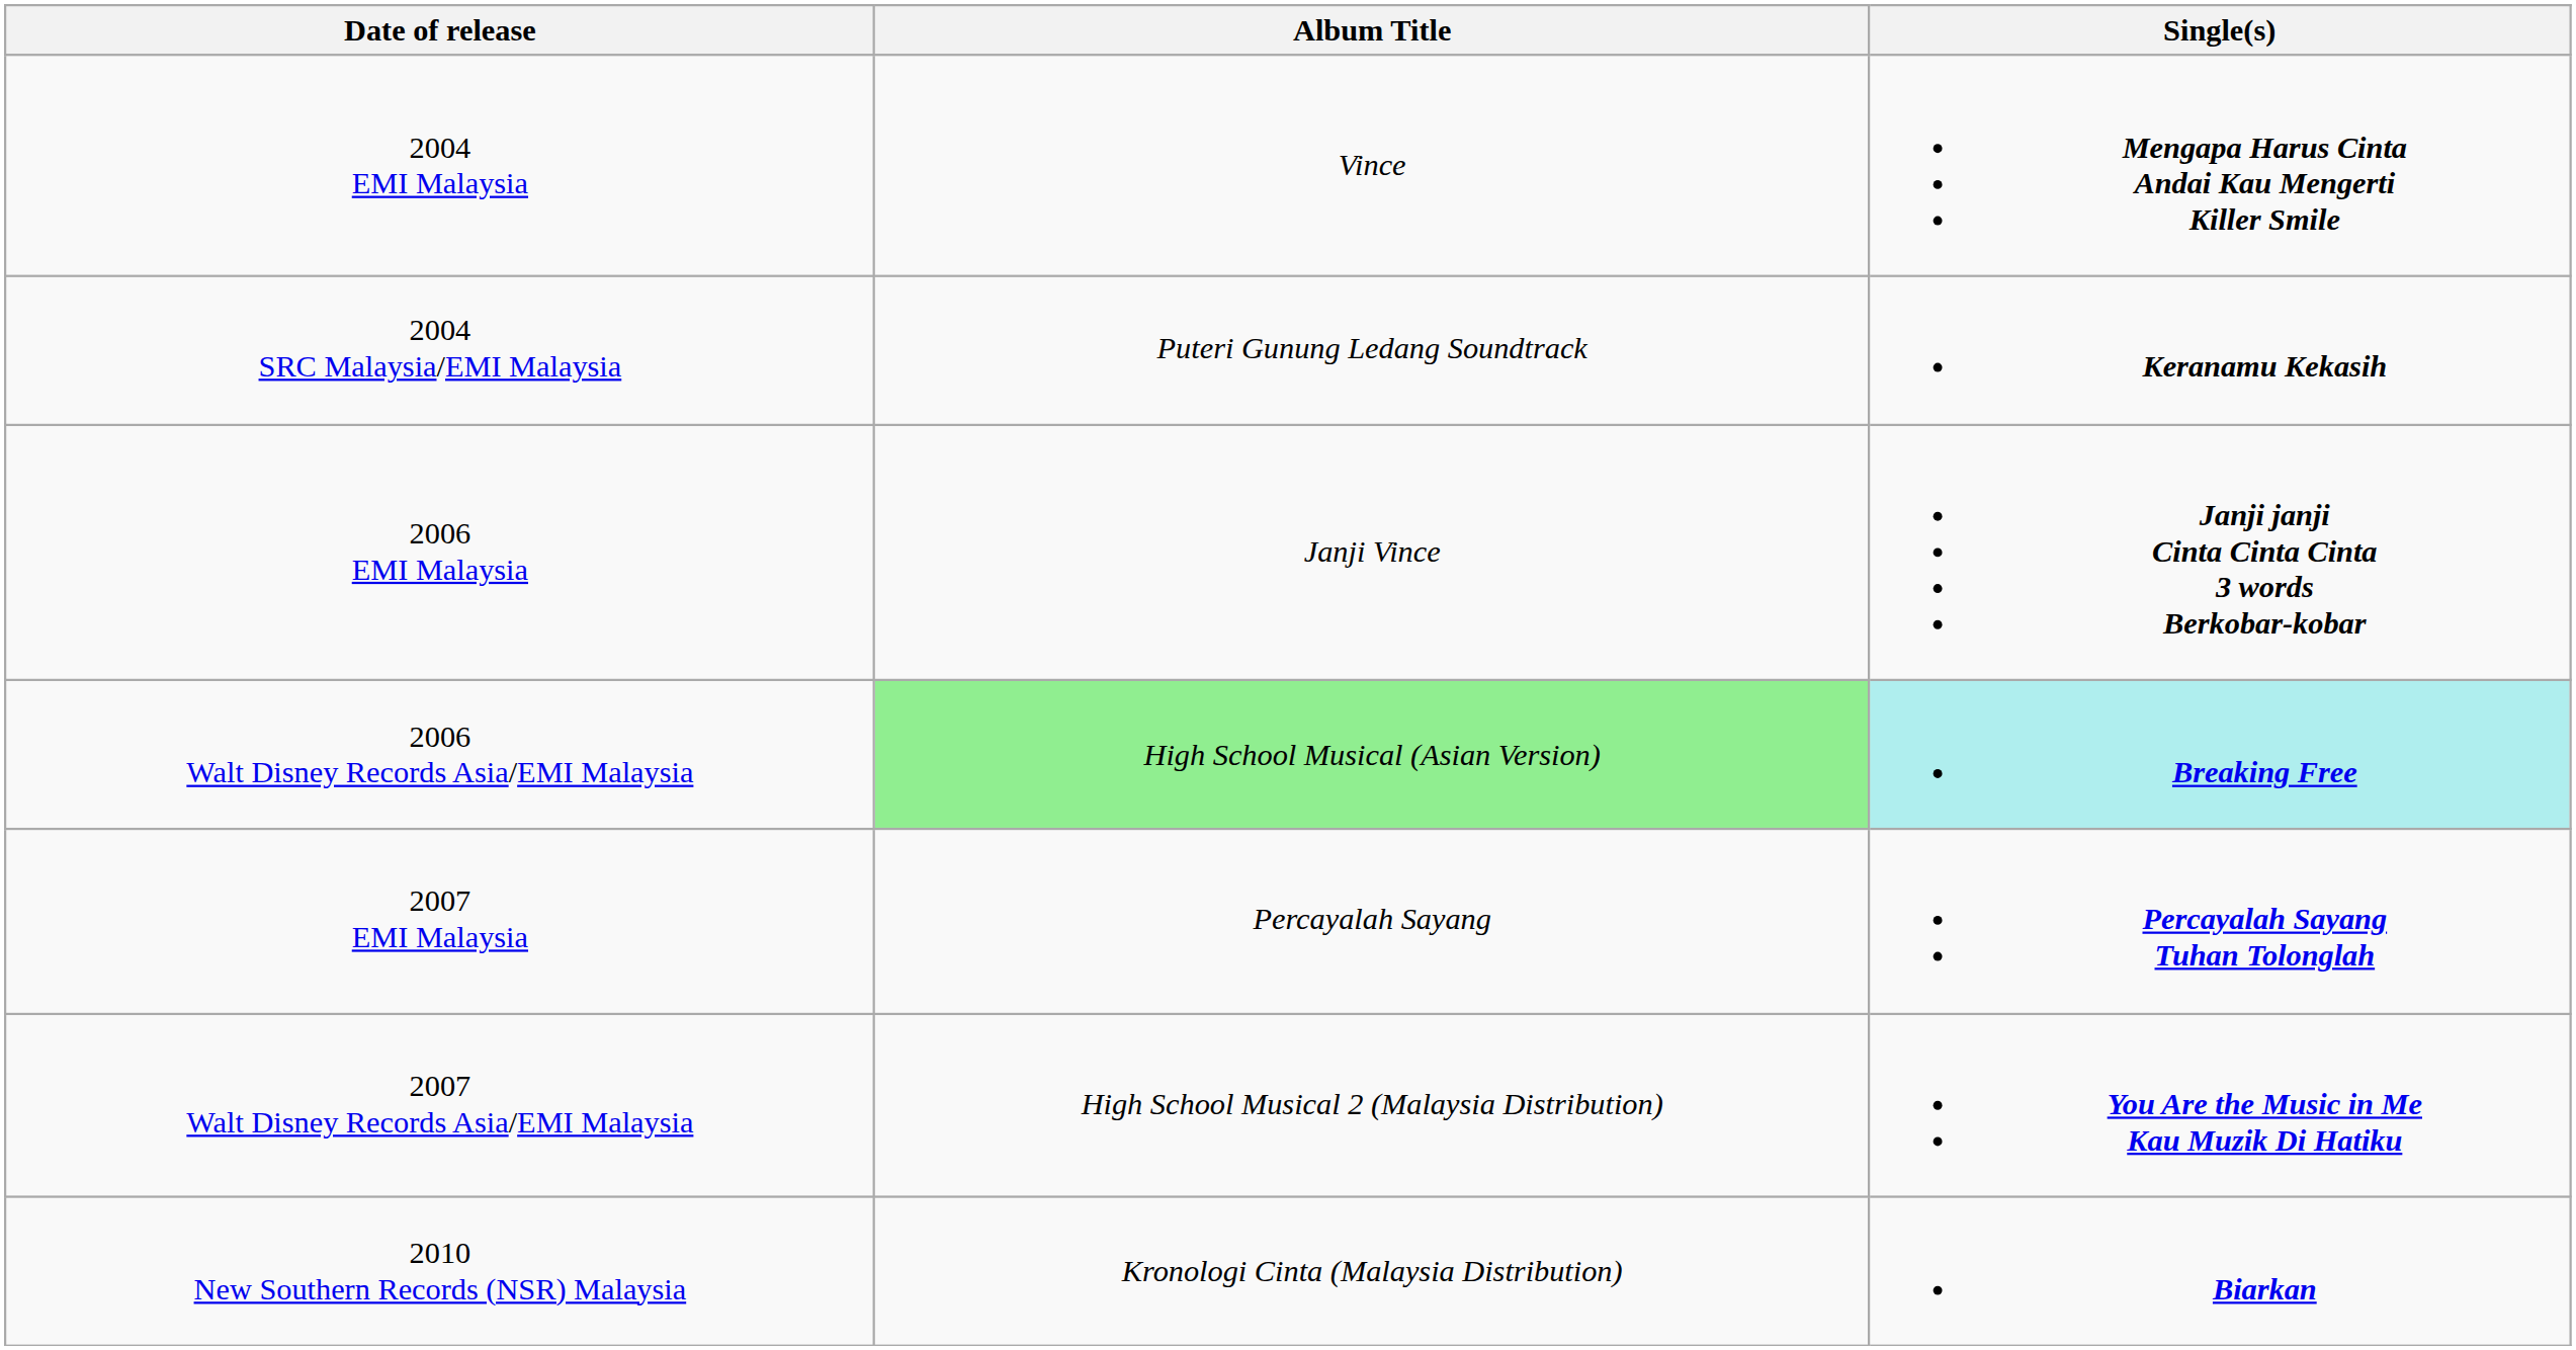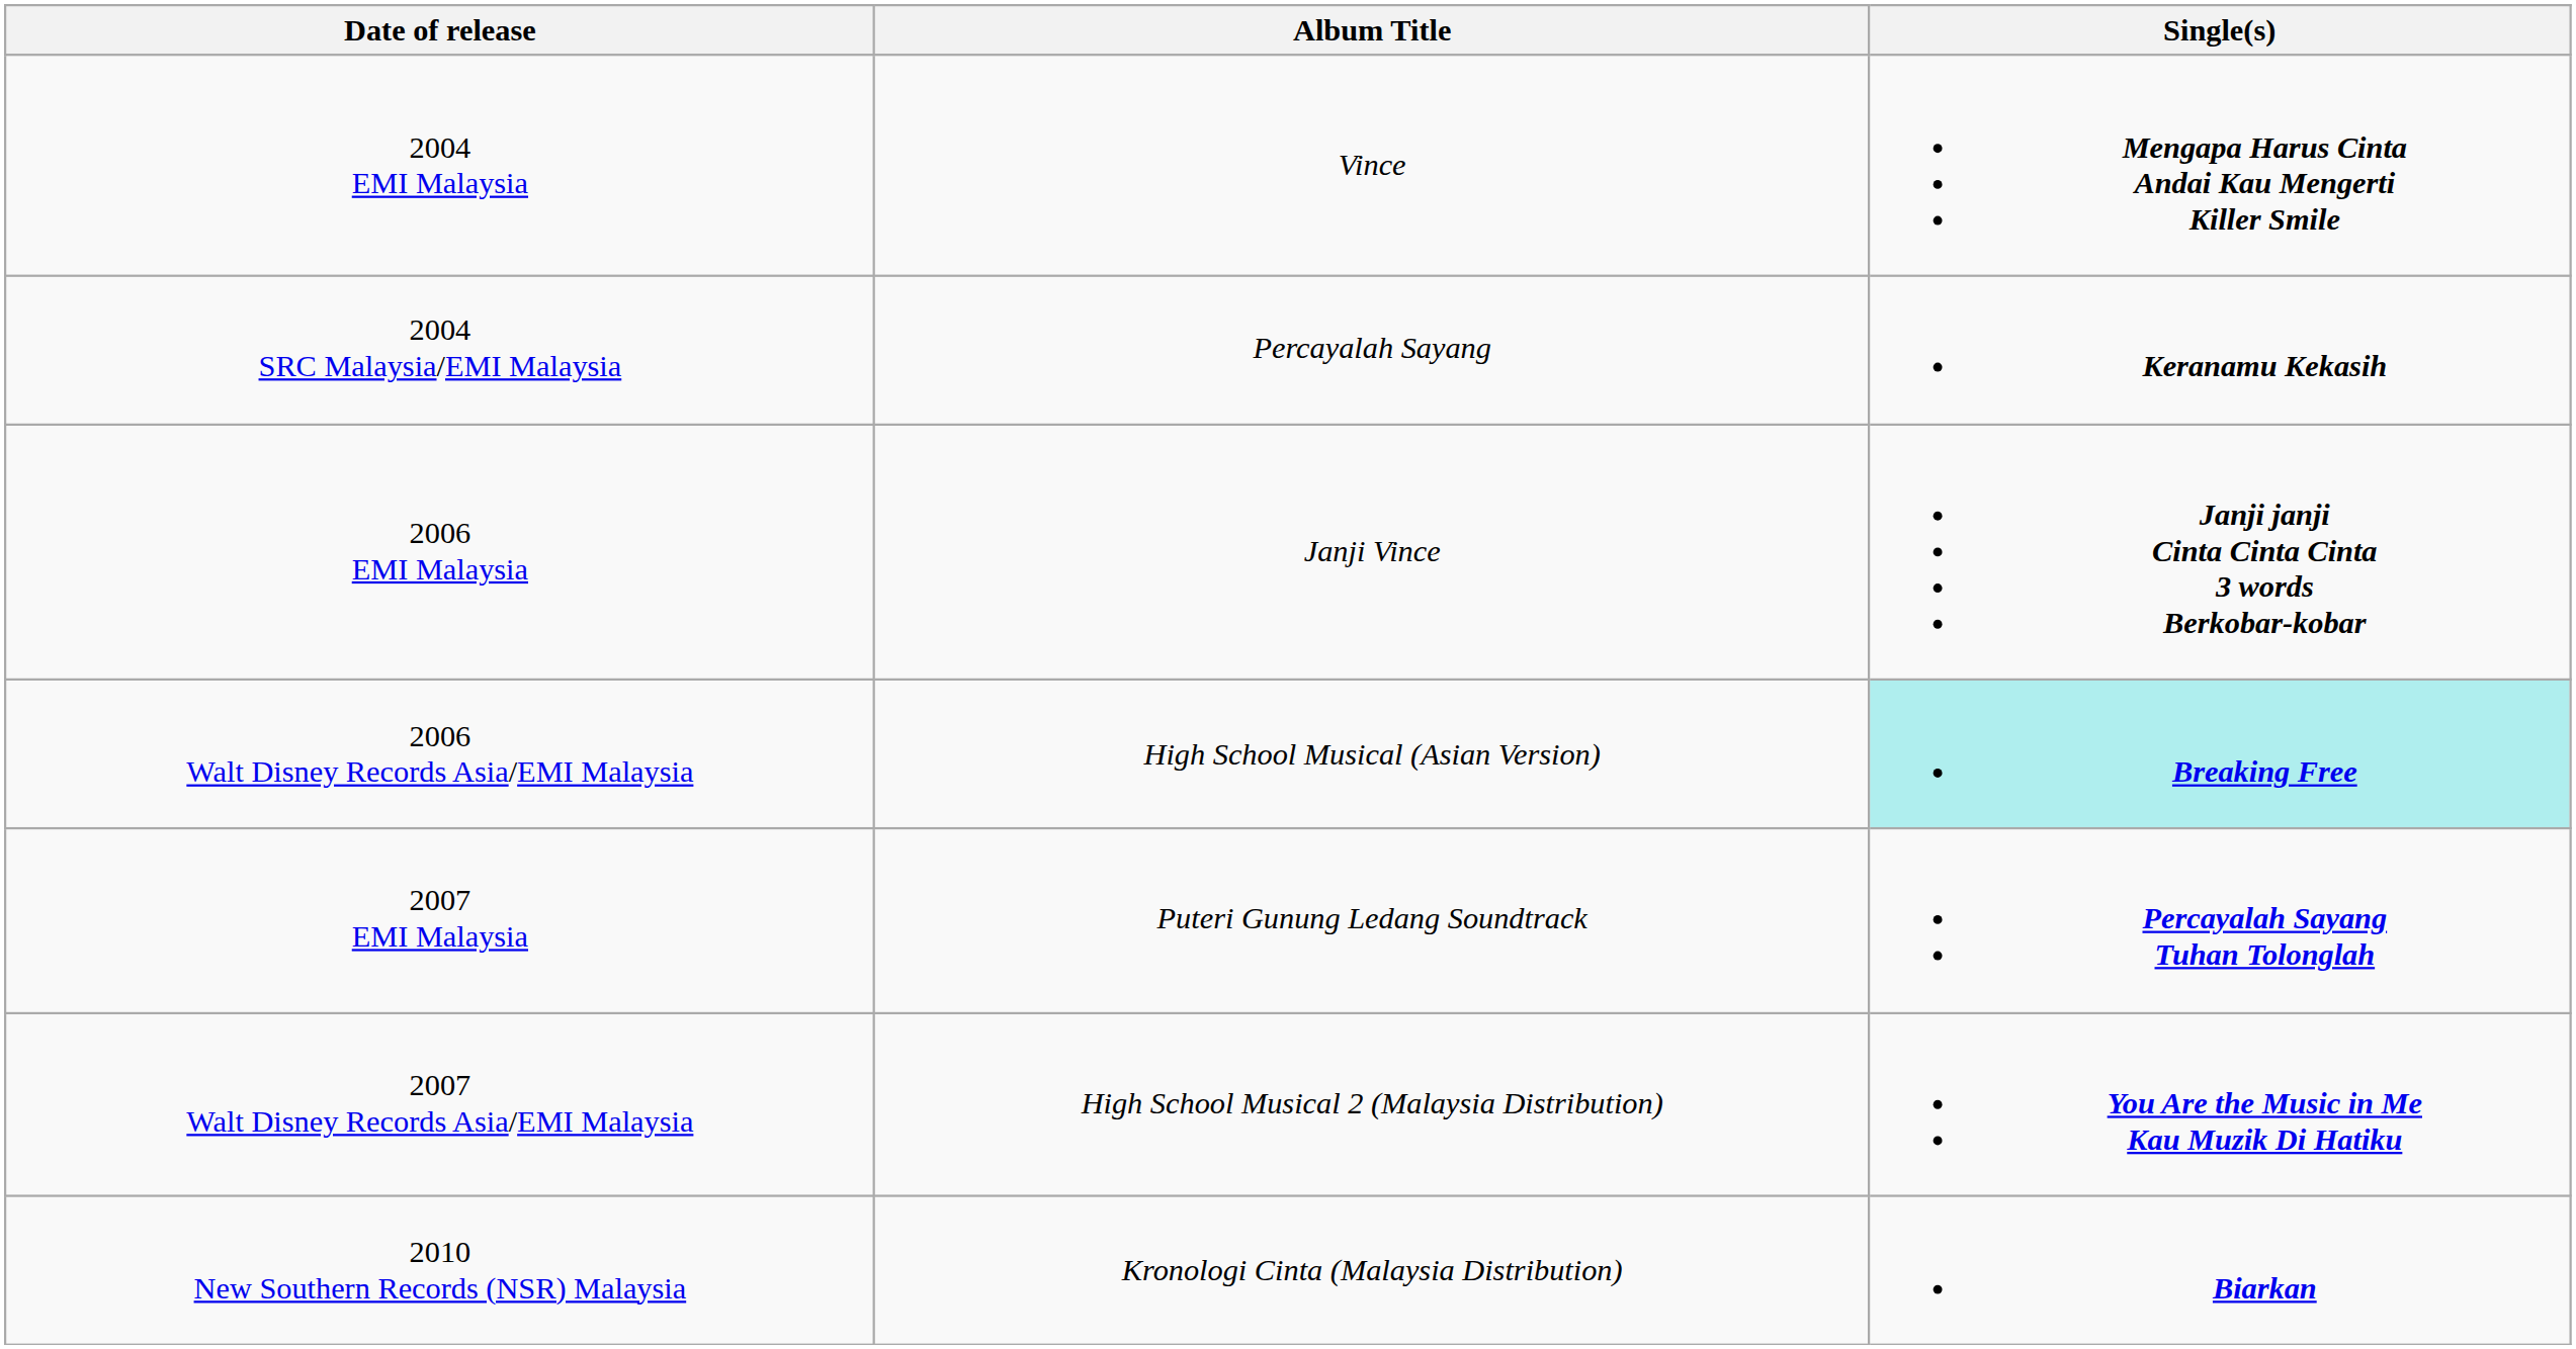2004 SRC Malaysia/EMI Malaysia | Album Title: Puteri Gunung Ledang Soundtrack -> Percayalah Sayang
2006 Walt Disney Records Asia/EMI Malaysia | Album Title: lightgreen background -> no background
2007 EMI Malaysia | Album Title: Percayalah Sayang -> Puteri Gunung Ledang Soundtrack
